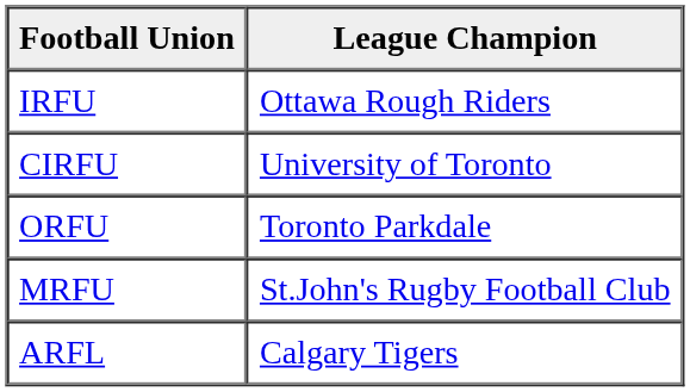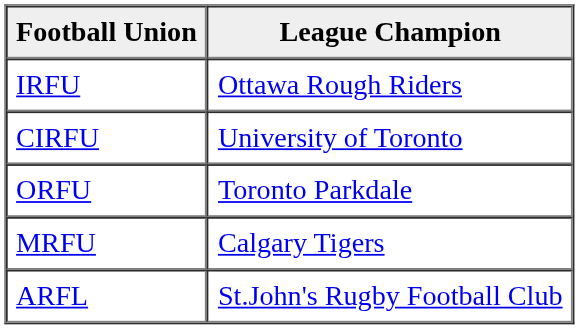MRFU | League Champion: St.John's Rugby Football Club -> Calgary Tigers
ARFL | League Champion: Calgary Tigers -> St.John's Rugby Football Club
